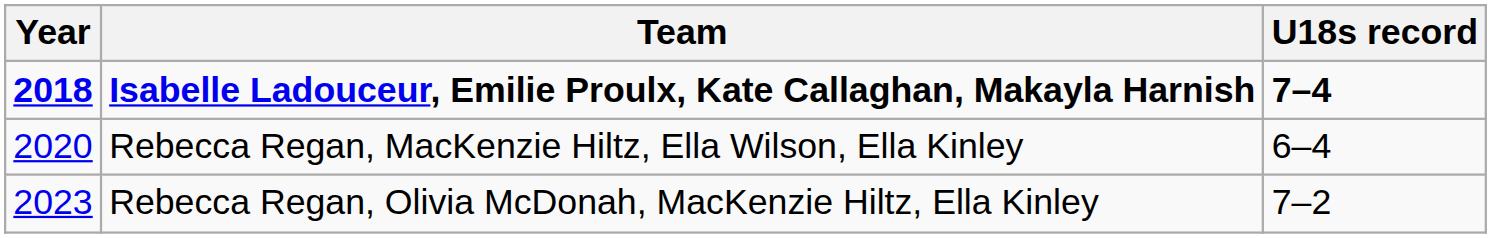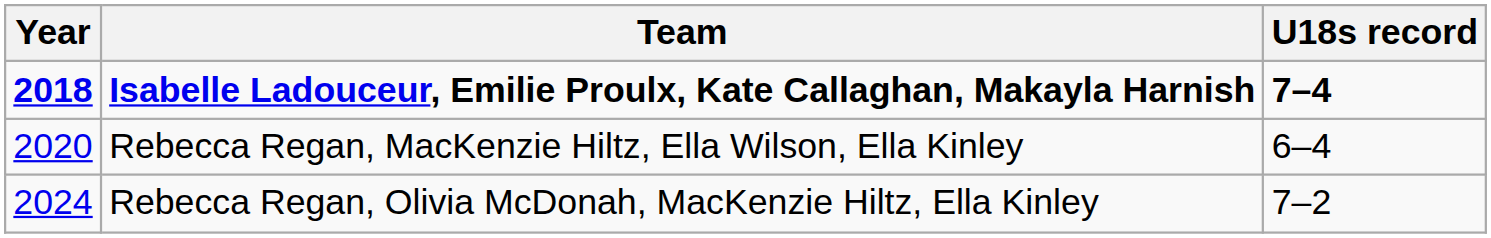Rebecca Regan, Olivia McDonah, MacKenzie Hiltz, Ella Kinley | Year: 2023 -> 2024
